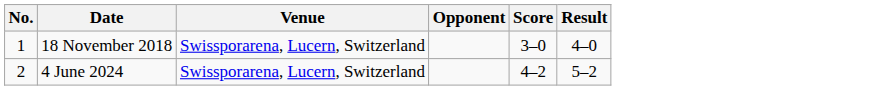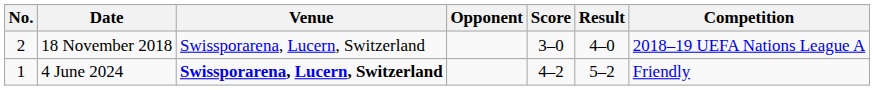+ column: Competition | 2018–19 UEFA Nations League A | Friendly
18 November 2018 | No.: 1 -> 2
4 June 2024 | No.: 2 -> 1
4 June 2024 | Venue: normal -> bold
